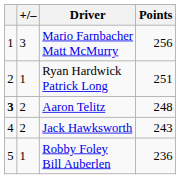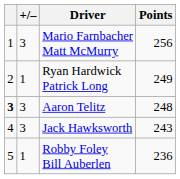Ryan Hardwick Patrick Long | Points: 251 -> 249
Aaron Telitz | +/–: 2 -> 3
Jack Hawksworth | +/–: 2 -> 3
